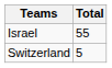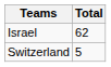Israel | Total: 55 -> 62
